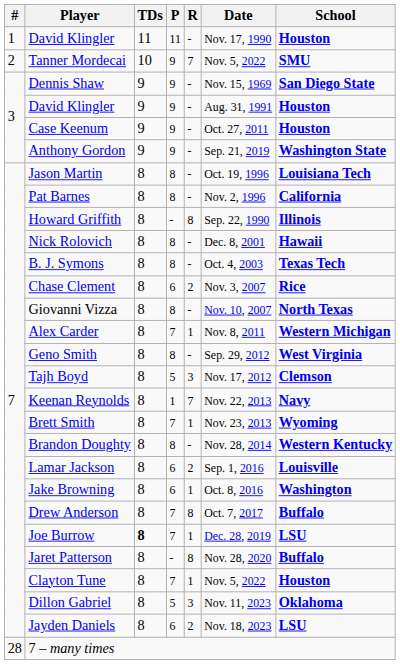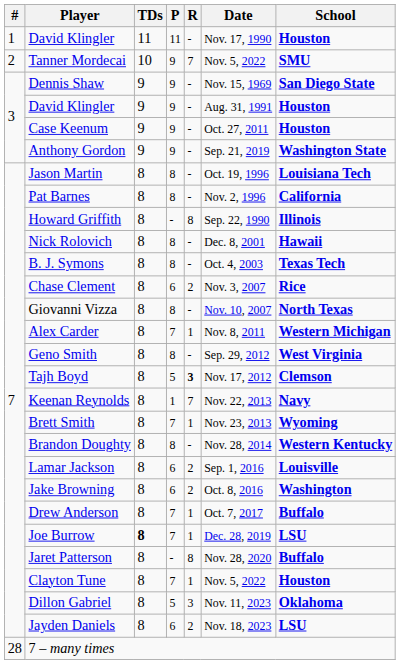Tajh Boyd | R: normal -> bold
Jake Browning | R: 1 -> 2
Drew Anderson | R: 8 -> 1
